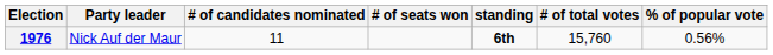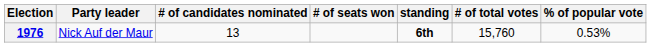1976 | # of candidates nominated: 11 -> 13
1976 | % of popular vote: 0.56% -> 0.53%
